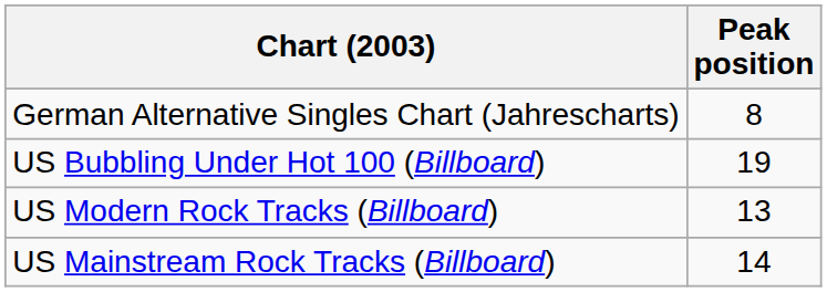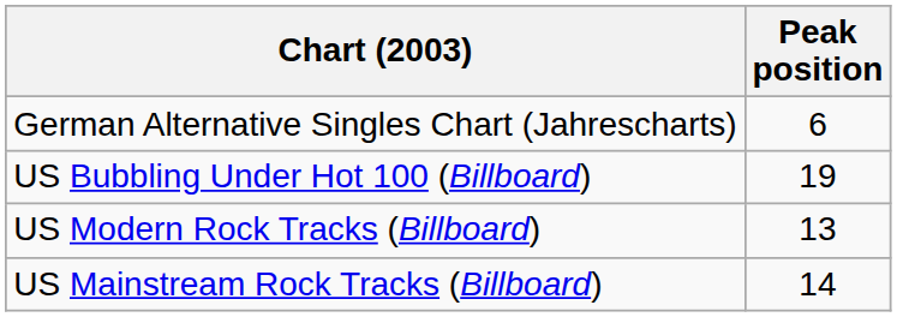German Alternative Singles Chart (Jahrescharts) | Peak position: 8 -> 6
